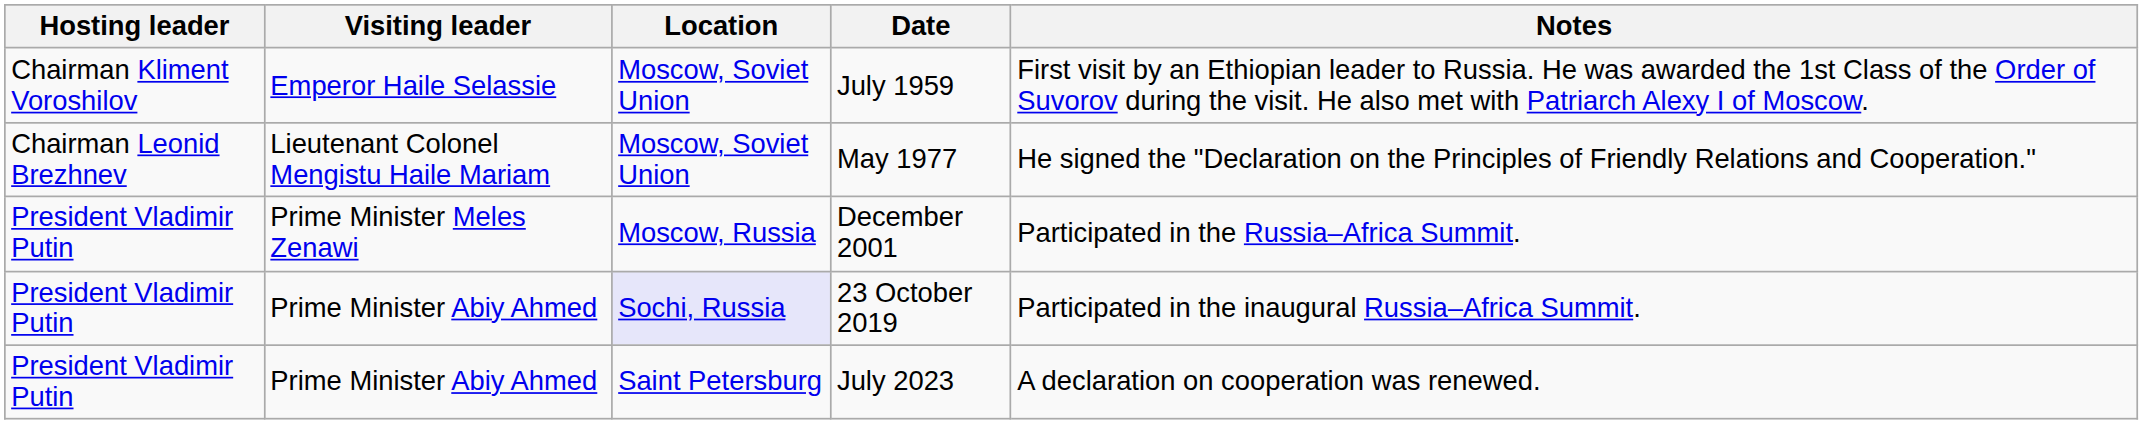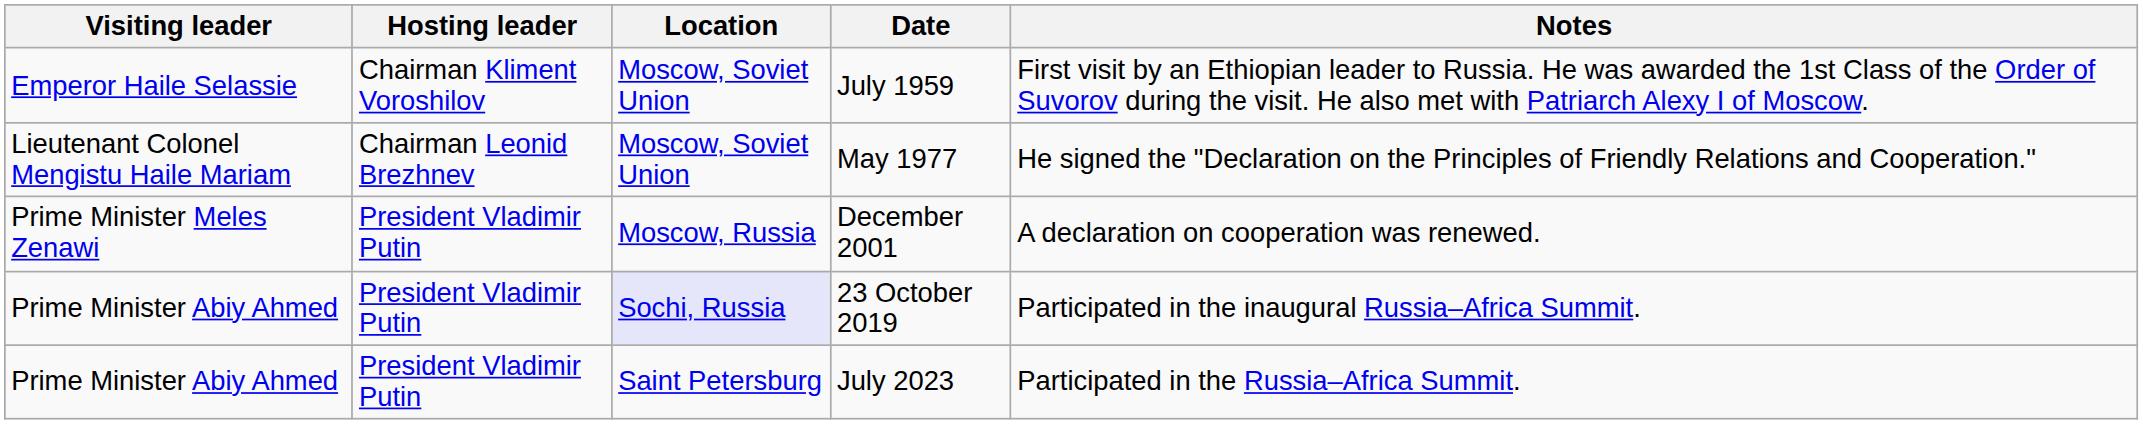columns swapped: Visiting leader <-> Hosting leader
December 2001 | Notes: Participated in the Russia–Africa Summit. -> A declaration on cooperation was renewed.
July 2023 | Notes: A declaration on cooperation was renewed. -> Participated in the Russia–Africa Summit.
